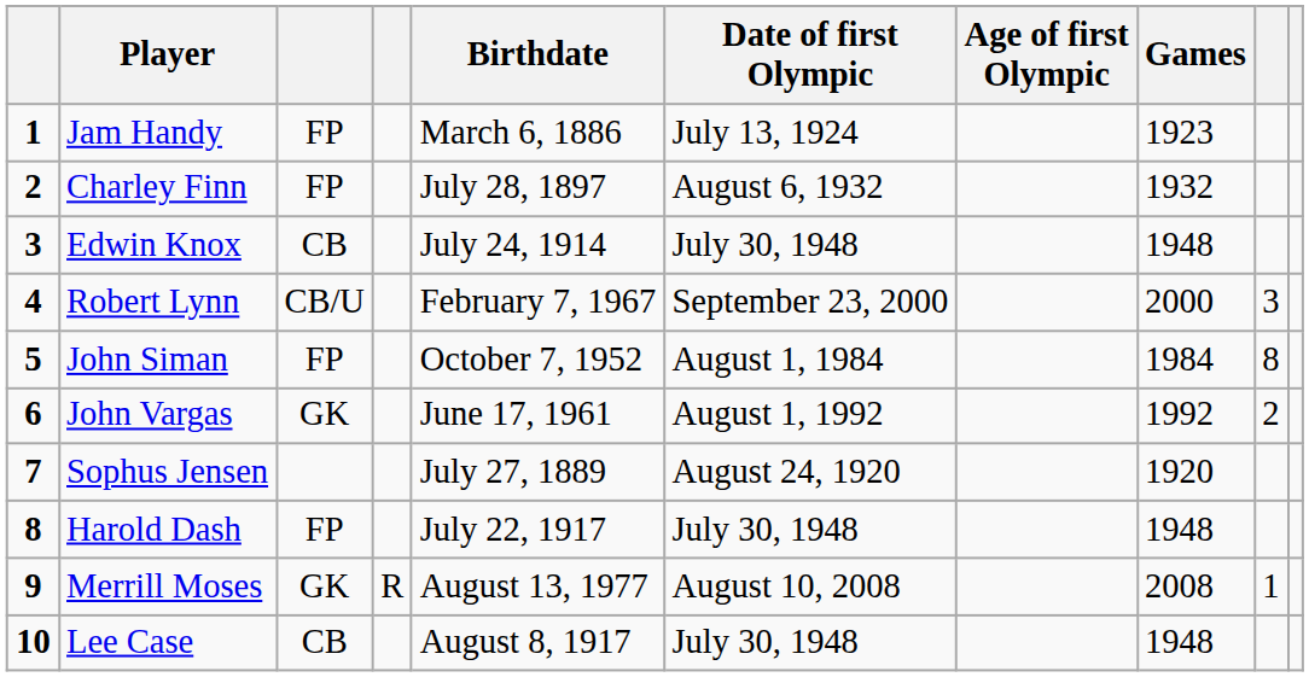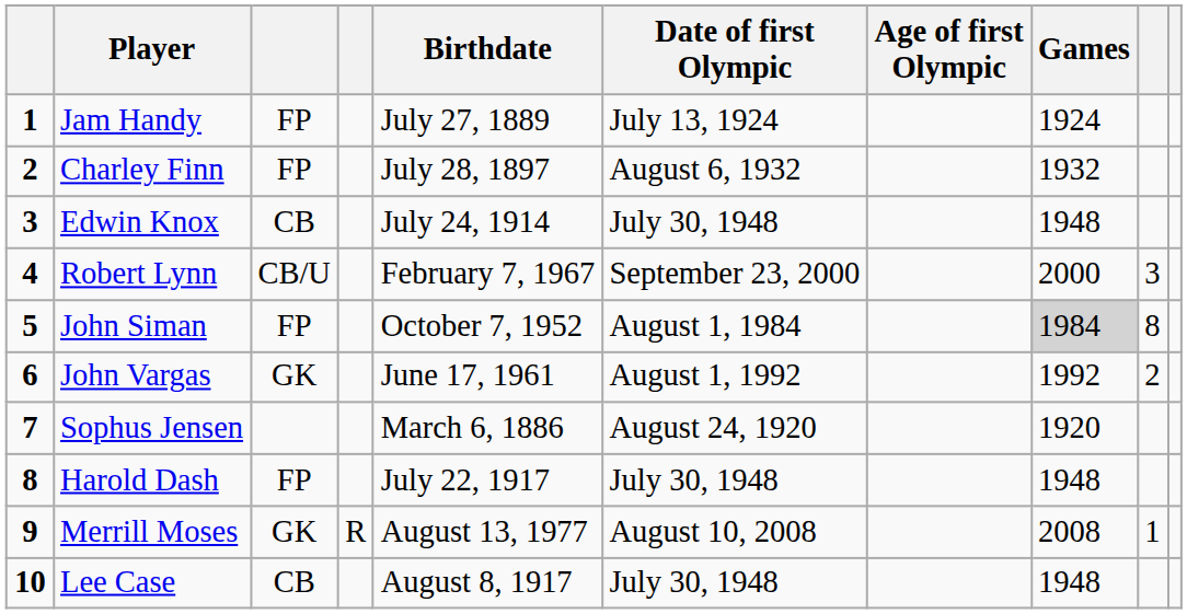Jam Handy | Birthdate: March 6, 1886 -> July 27, 1889
Jam Handy | Games: 1923 -> 1924
John Siman | Games: no background -> lightgrey background
Sophus Jensen | Birthdate: July 27, 1889 -> March 6, 1886
